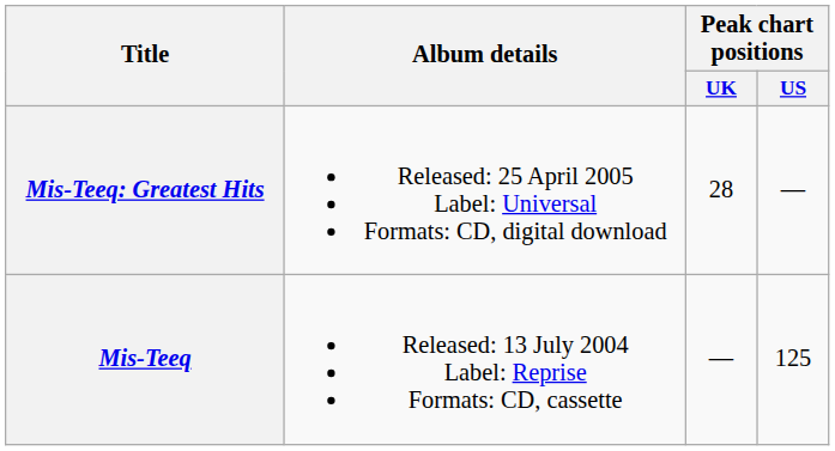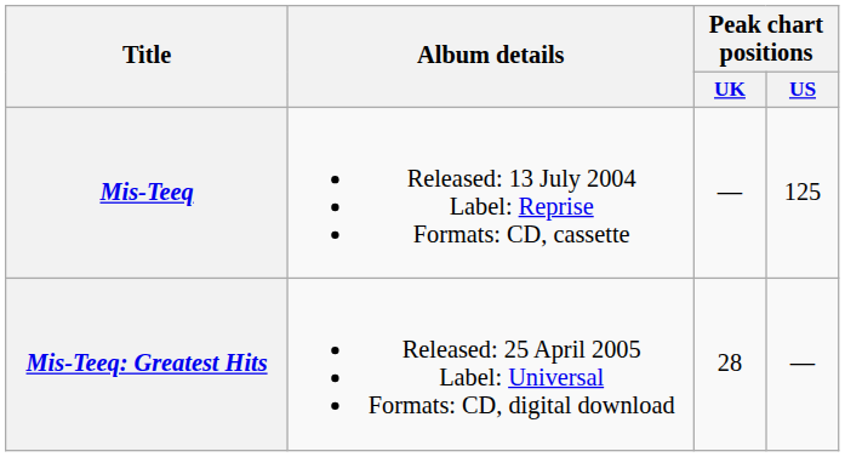rows swapped: Mis-Teeq <-> Mis-Teeq: Greatest Hits
